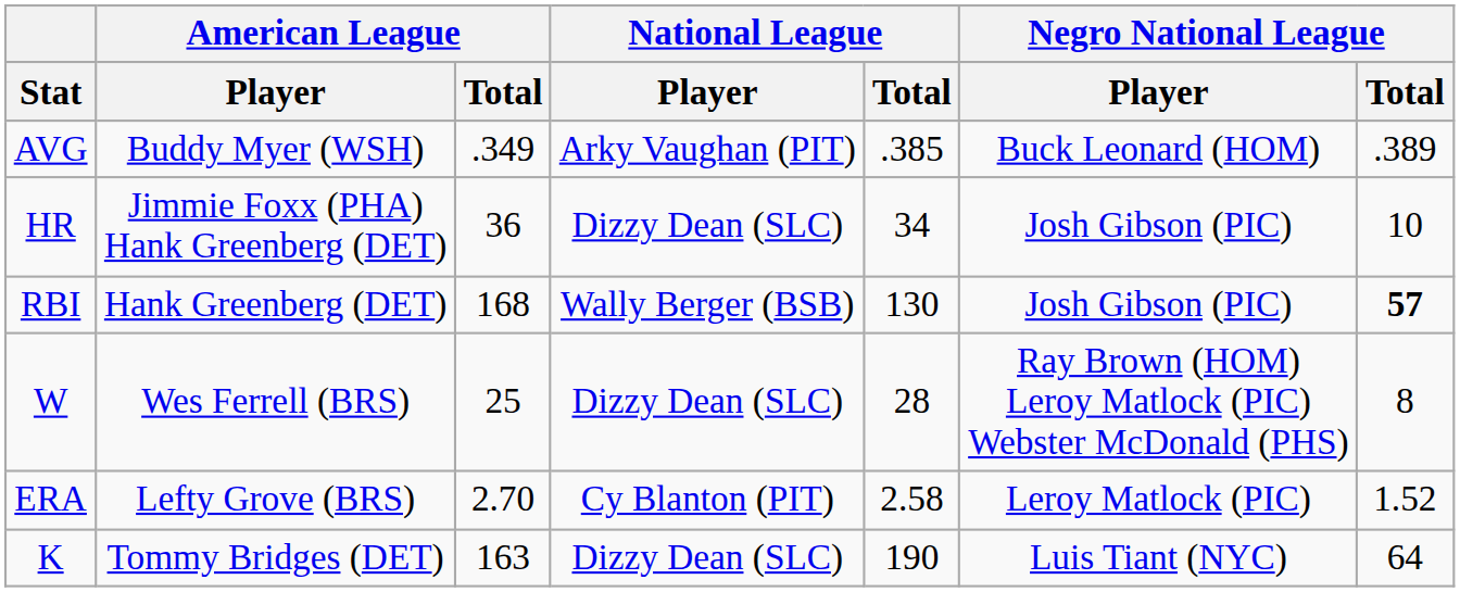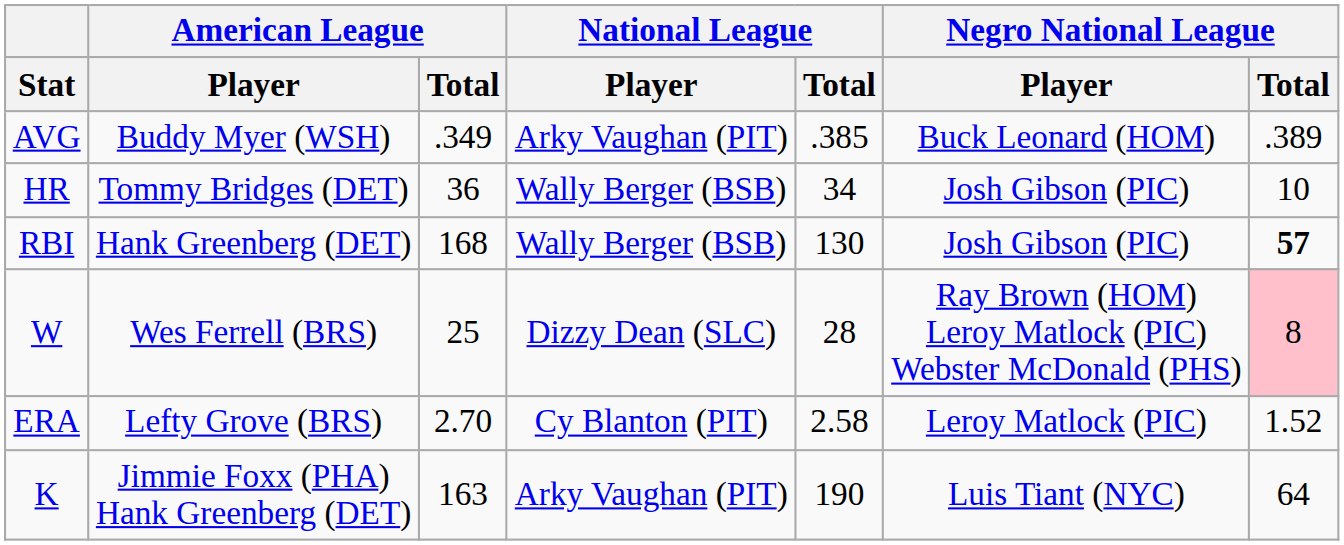HR | American League / Player: Jimmie Foxx (PHA) Hank Greenberg (DET) -> Tommy Bridges (DET)
HR | National League / Player: Dizzy Dean (SLC) -> Wally Berger (BSB)
W | Negro National League / Total: no background -> pink background
K | American League / Player: Tommy Bridges (DET) -> Jimmie Foxx (PHA) Hank Greenberg (DET)
K | National League / Player: Dizzy Dean (SLC) -> Arky Vaughan (PIT)
